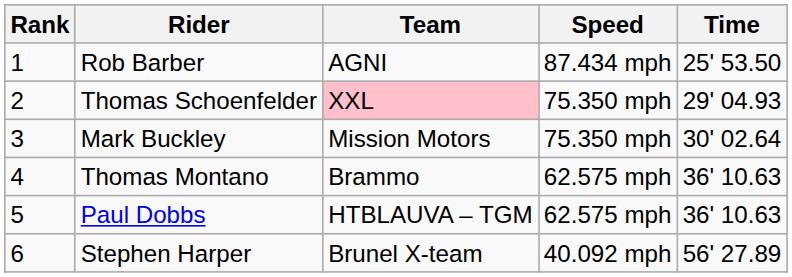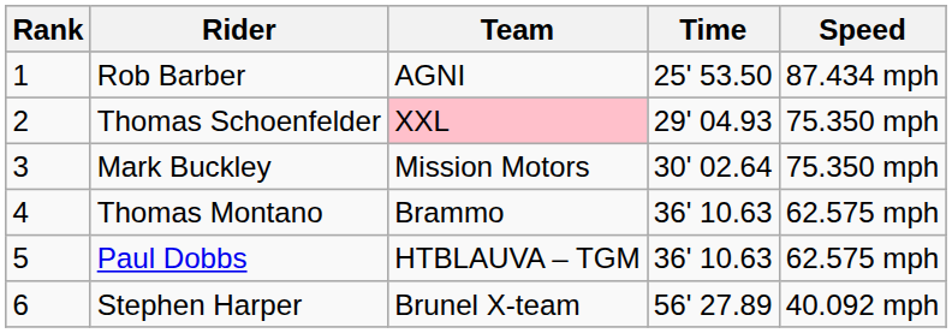columns swapped: Speed <-> Time
